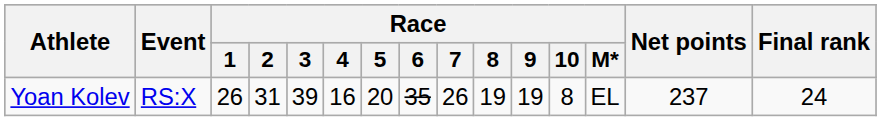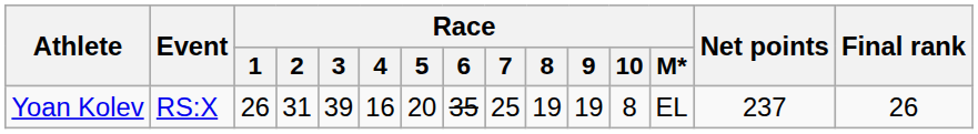Yoan Kolev | Race / 7: 26 -> 25
Yoan Kolev | Final rank: 24 -> 26
